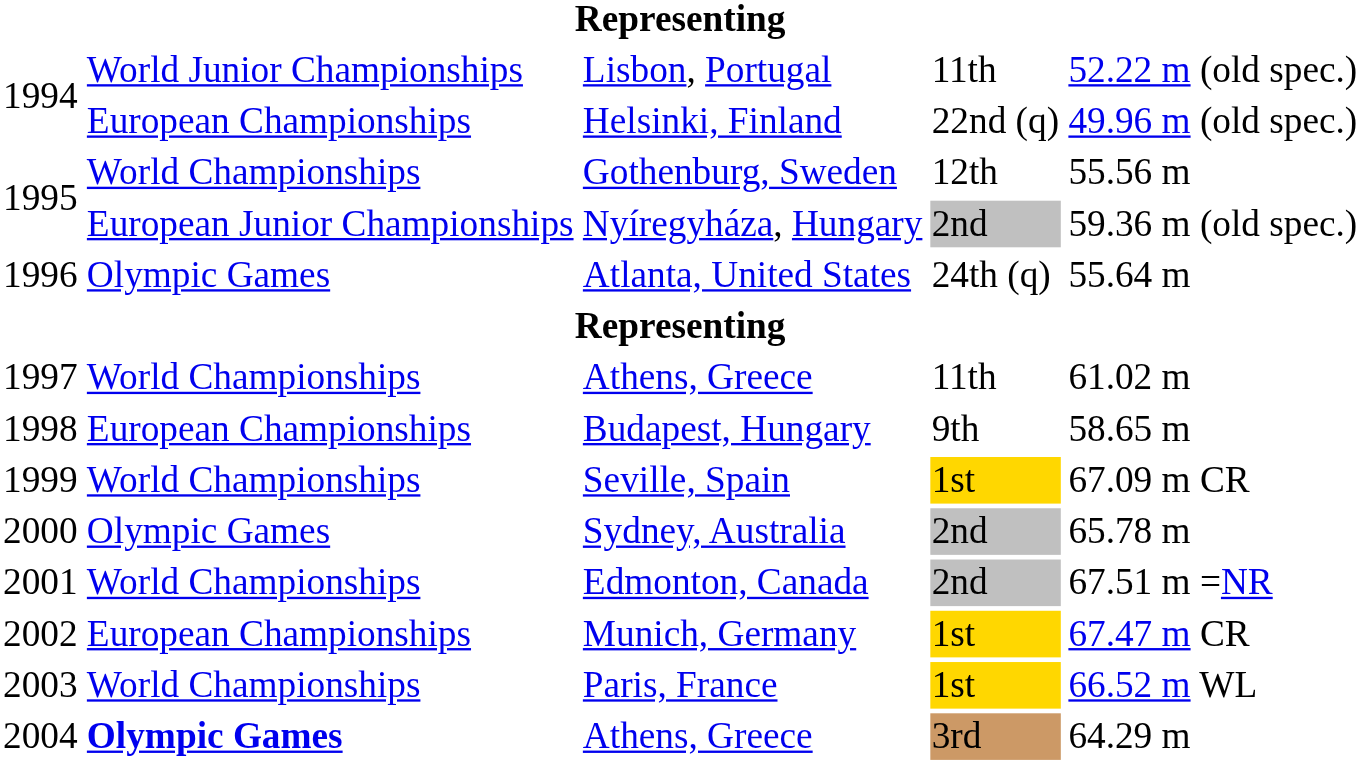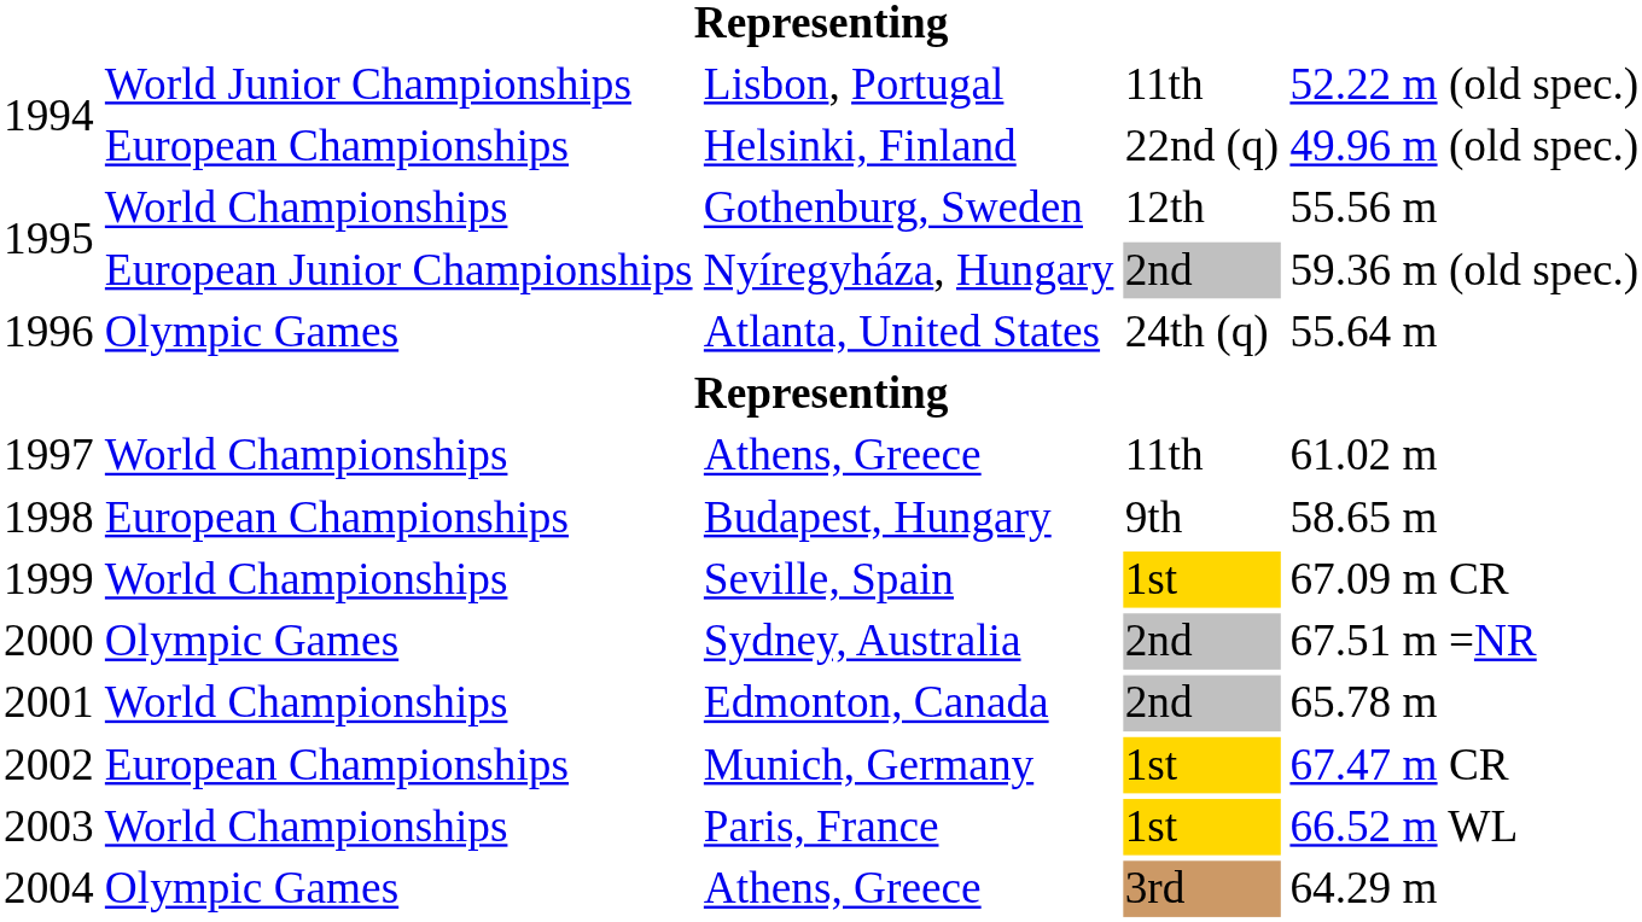Sydney, Australia | column 5: 65.78 m -> 67.51 m =NR
Edmonton, Canada | column 5: 67.51 m =NR -> 65.78 m
2004 / Athens, Greece | column 2: bold -> normal
